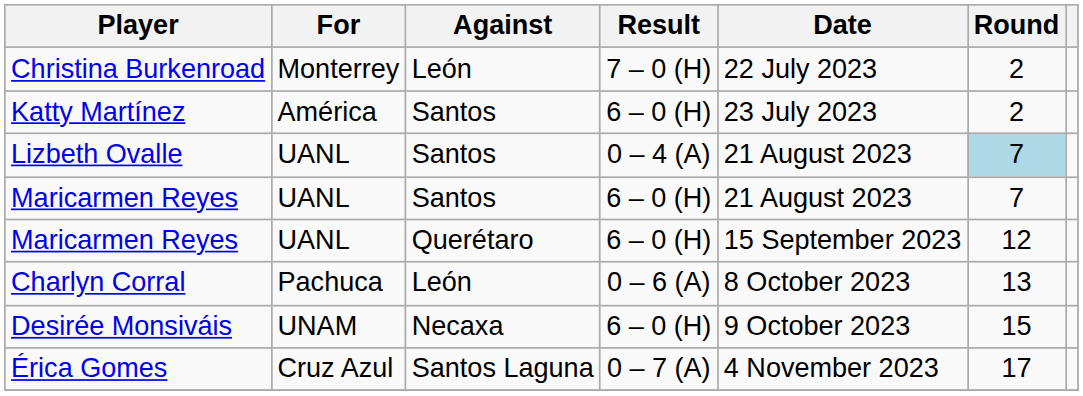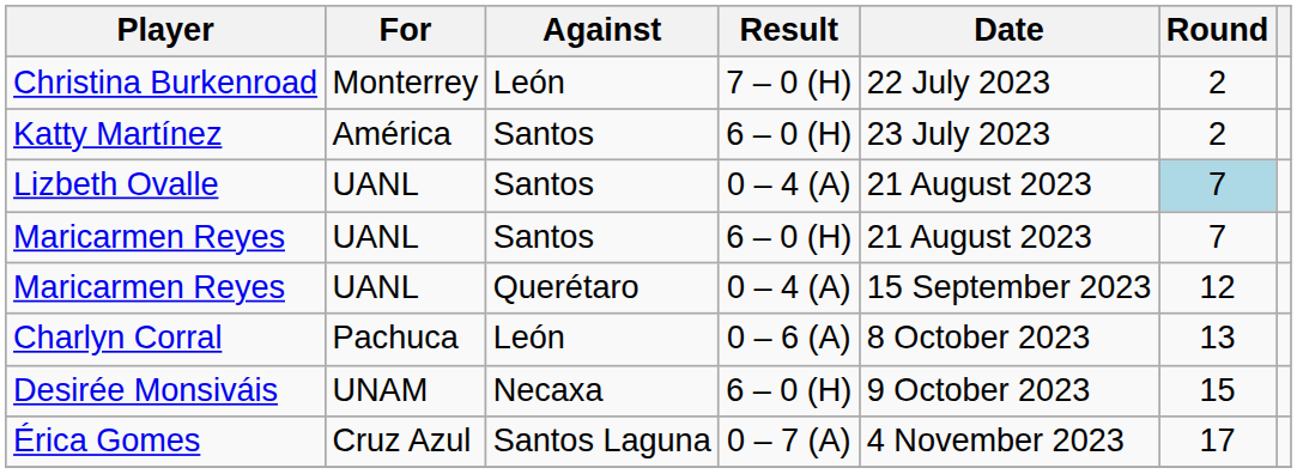Maricarmen Reyes / Querétaro | Result: 6 – 0 (H) -> 0 – 4 (A)
